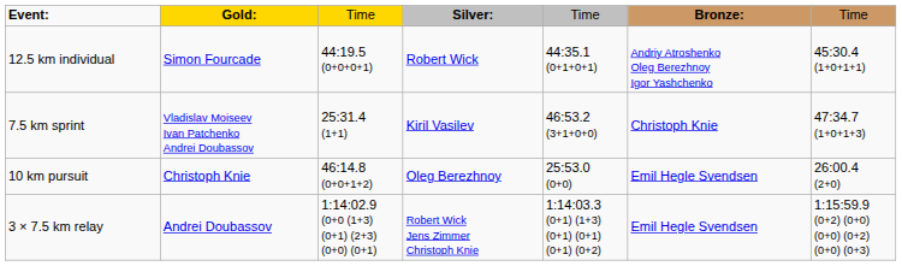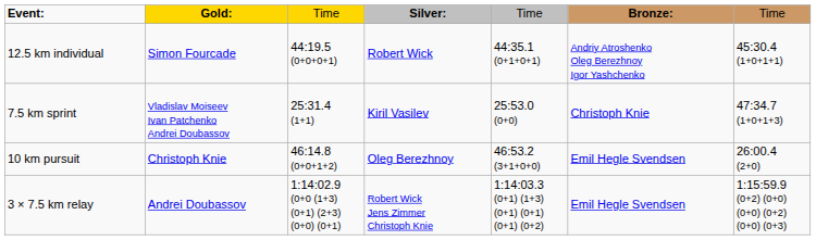7.5 km sprint | column 5: 46:53.2 (3+1+0+0) -> 25:53.0 (0+0)
10 km pursuit | column 5: 25:53.0 (0+0) -> 46:53.2 (3+1+0+0)
